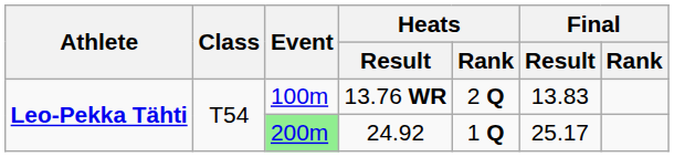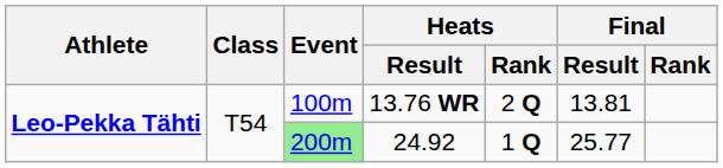13.76 WR | Final / Result: 13.83 -> 13.81
24.92 | Final / Result: 25.17 -> 25.77
